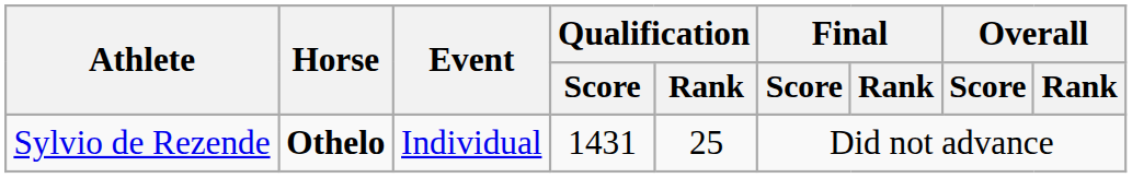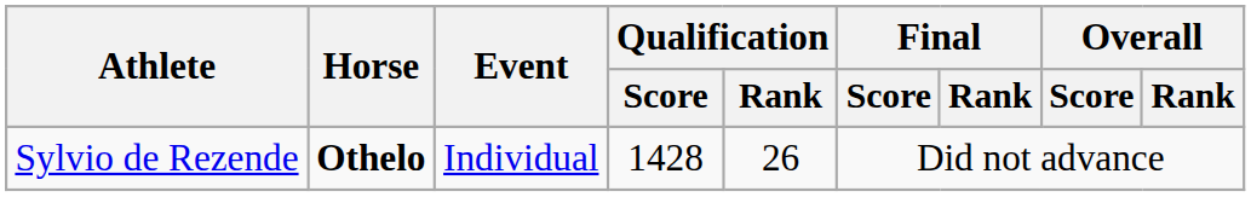Sylvio de Rezende | Qualification / Score: 1431 -> 1428
Sylvio de Rezende | Qualification / Rank: 25 -> 26
